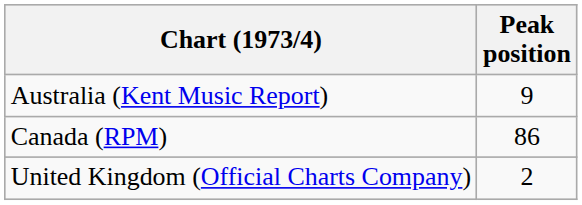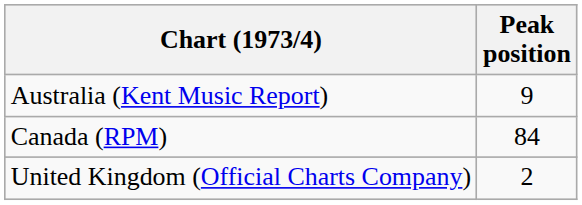Canada (RPM) | Peak position: 86 -> 84
